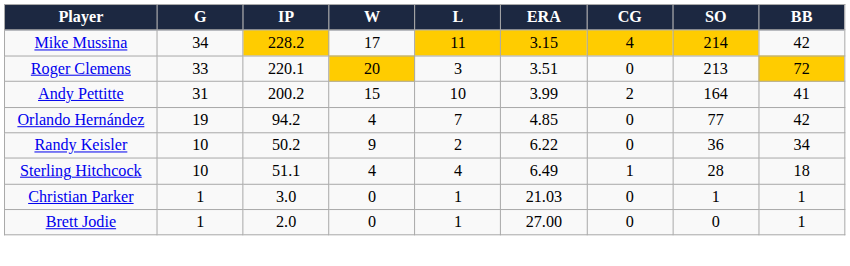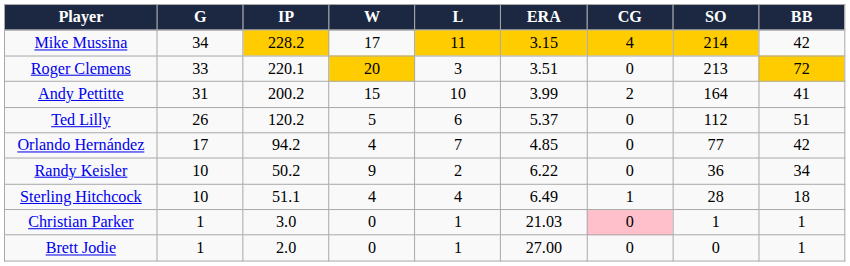+ row: Ted Lilly | 26 | 120.2 | 5 | 6 | 5.37 | 0 | 112 | 51
Orlando Hernández | G: 19 -> 17
Christian Parker | CG: no background -> pink background
